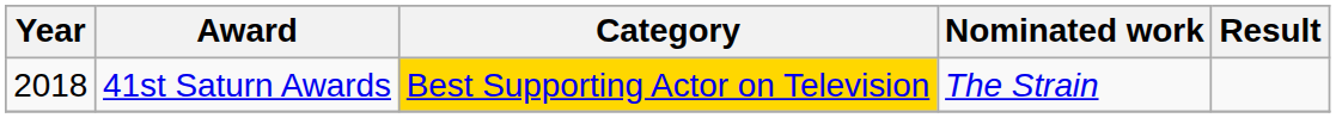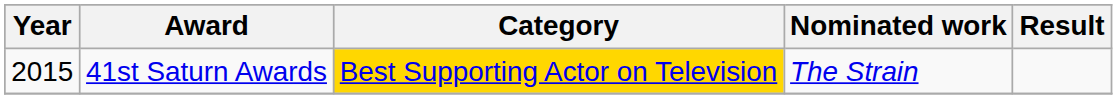41st Saturn Awards | Year: 2018 -> 2015
